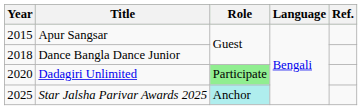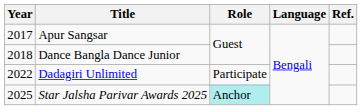Apur Sangsar | Year: 2015 -> 2017
Dadagiri Unlimited | Year: 2020 -> 2022
Dadagiri Unlimited | Role: lightgreen background -> no background
